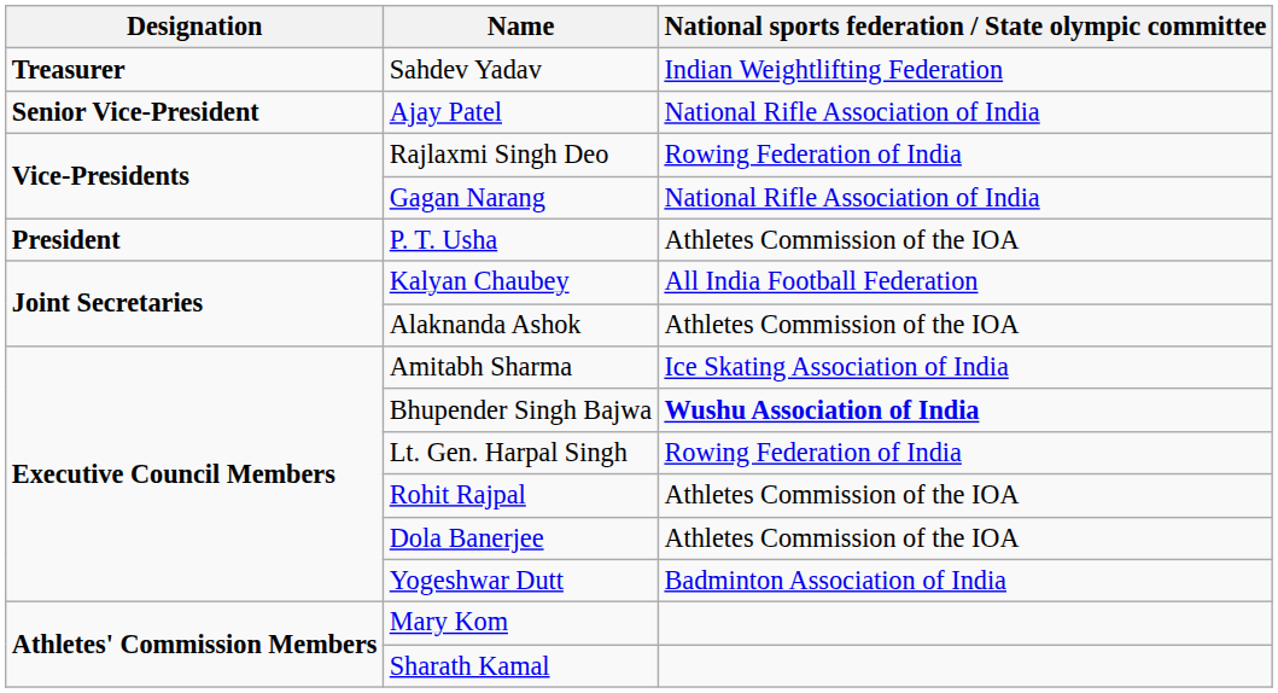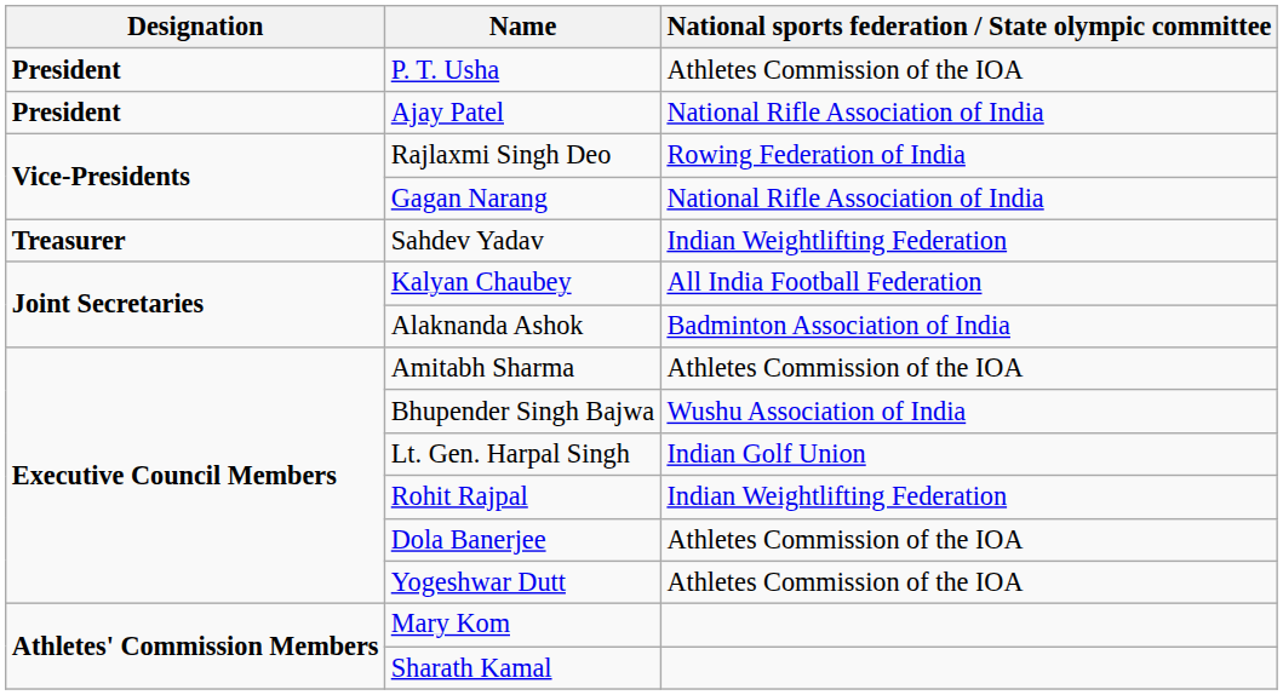rows swapped: P. T. Usha <-> Sahdev Yadav
Ajay Patel | Designation: Senior Vice-President -> President
Alaknanda Ashok | National sports federation / State olympic committee: Athletes Commission of the IOA -> Badminton Association of India
Amitabh Sharma | National sports federation / State olympic committee: Ice Skating Association of India -> Athletes Commission of the IOA
Bhupender Singh Bajwa | National sports federation / State olympic committee: bold -> normal
Lt. Gen. Harpal Singh | National sports federation / State olympic committee: Rowing Federation of India -> Indian Golf Union
Rohit Rajpal | National sports federation / State olympic committee: Athletes Commission of the IOA -> Indian Weightlifting Federation
Yogeshwar Dutt | National sports federation / State olympic committee: Badminton Association of India -> Athletes Commission of the IOA
